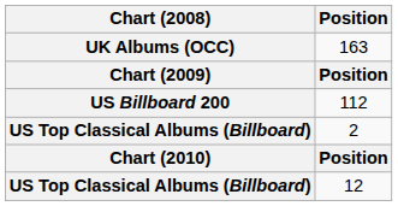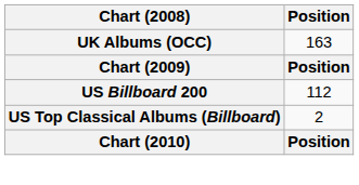- row: US Top Classical Albums (Billboard) | 12
